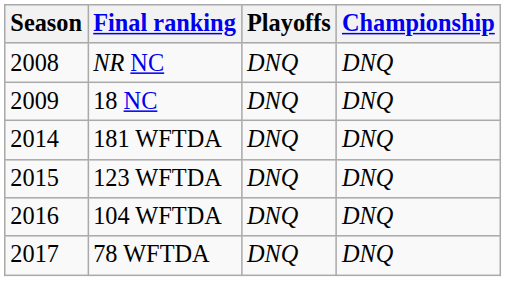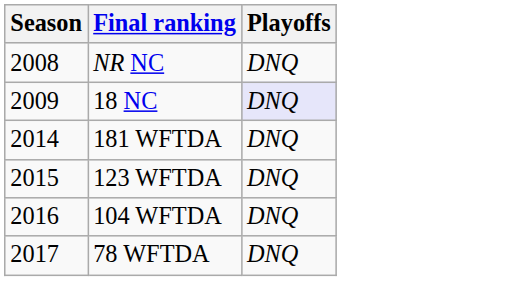- column: Championship | DNQ | DNQ | DNQ | DNQ | DNQ | DNQ
18 NC | Playoffs: no background -> lavender background
